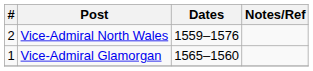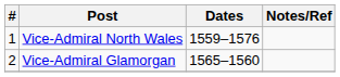Vice-Admiral North Wales | #: 2 -> 1
Vice-Admiral Glamorgan | #: 1 -> 2
